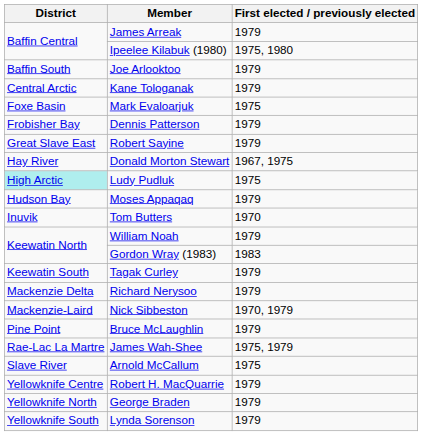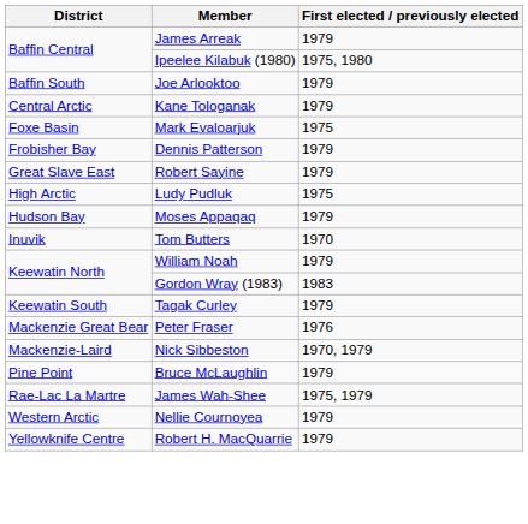- row: Hay River | Donald Morton Stewart | 1967, 1975
Ludy Pudluk | District: paleturquoise background -> no background
- row: Mackenzie Delta | Richard Nerysoo | 1979
+ row: Mackenzie Great Bear | Peter Fraser | 1976
- row: Slave River | Arnold McCallum | 1975
+ row: Western Arctic | Nellie Cournoyea | 1979
- row: Yellowknife North | George Braden | 1979
- row: Yellowknife South | Lynda Sorenson | 1979
